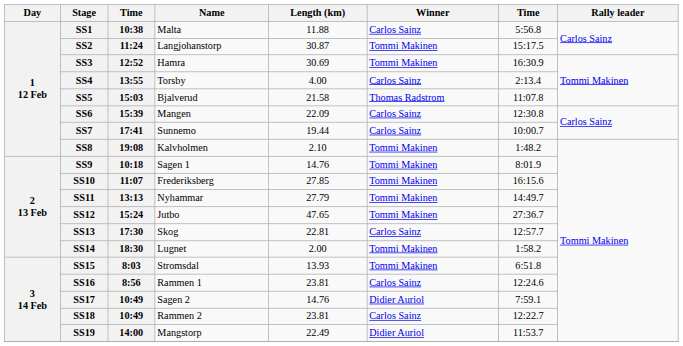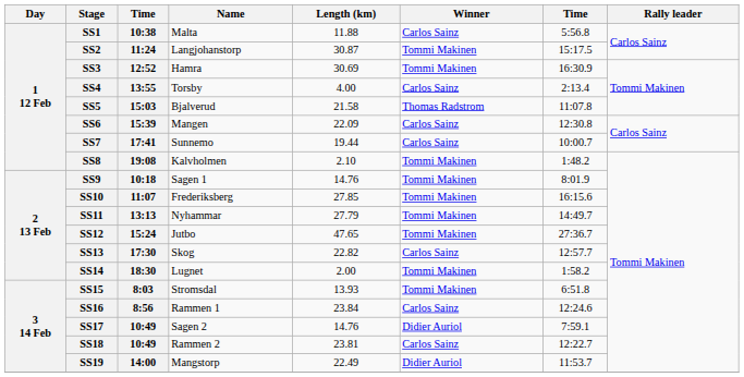SS13 | Length (km): 22.81 -> 22.82
SS16 | Length (km): 23.81 -> 23.84
